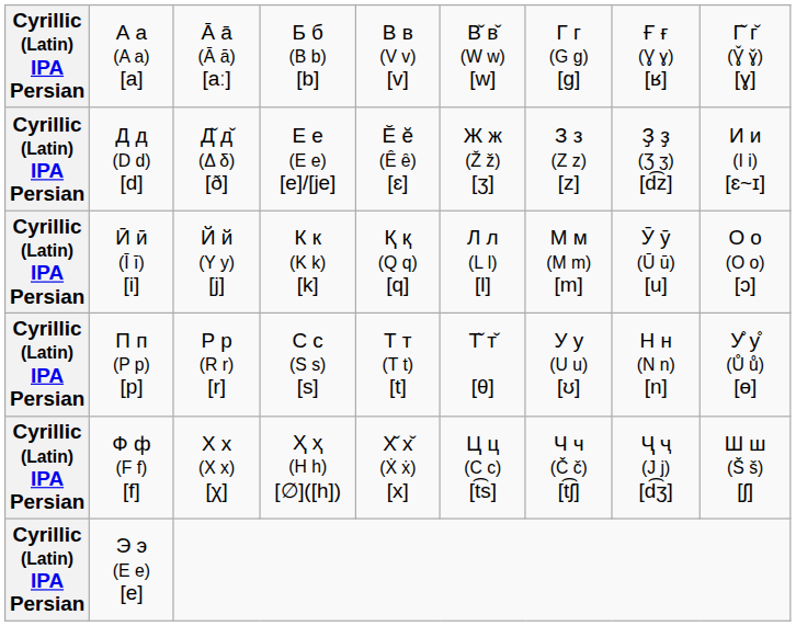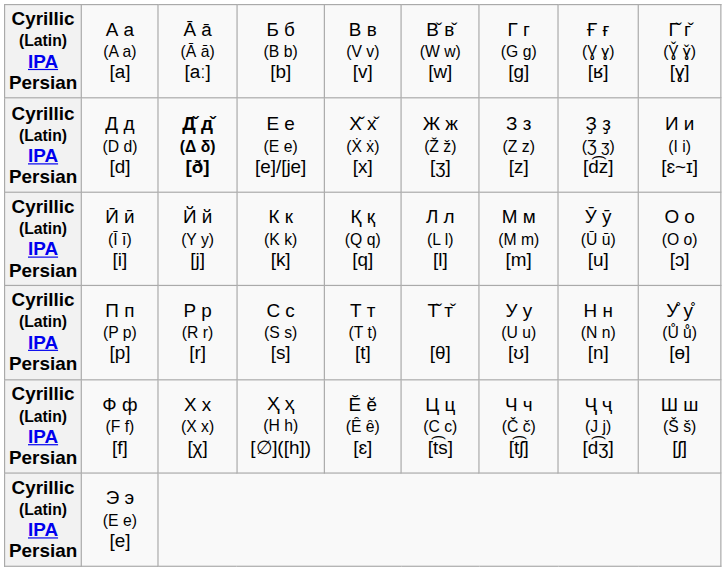Д д (D d) [d] | column 3: normal -> bold
Д д (D d) [d] | column 5: Ӗ ӗ (Ȇ ȇ) [ɛ] -> Х̌ х̌ (Ẋ ẋ) [x]
Ф ф (F f) [f] | column 5: Х̌ х̌ (Ẋ ẋ) [x] -> Ӗ ӗ (Ȇ ȇ) [ɛ]
